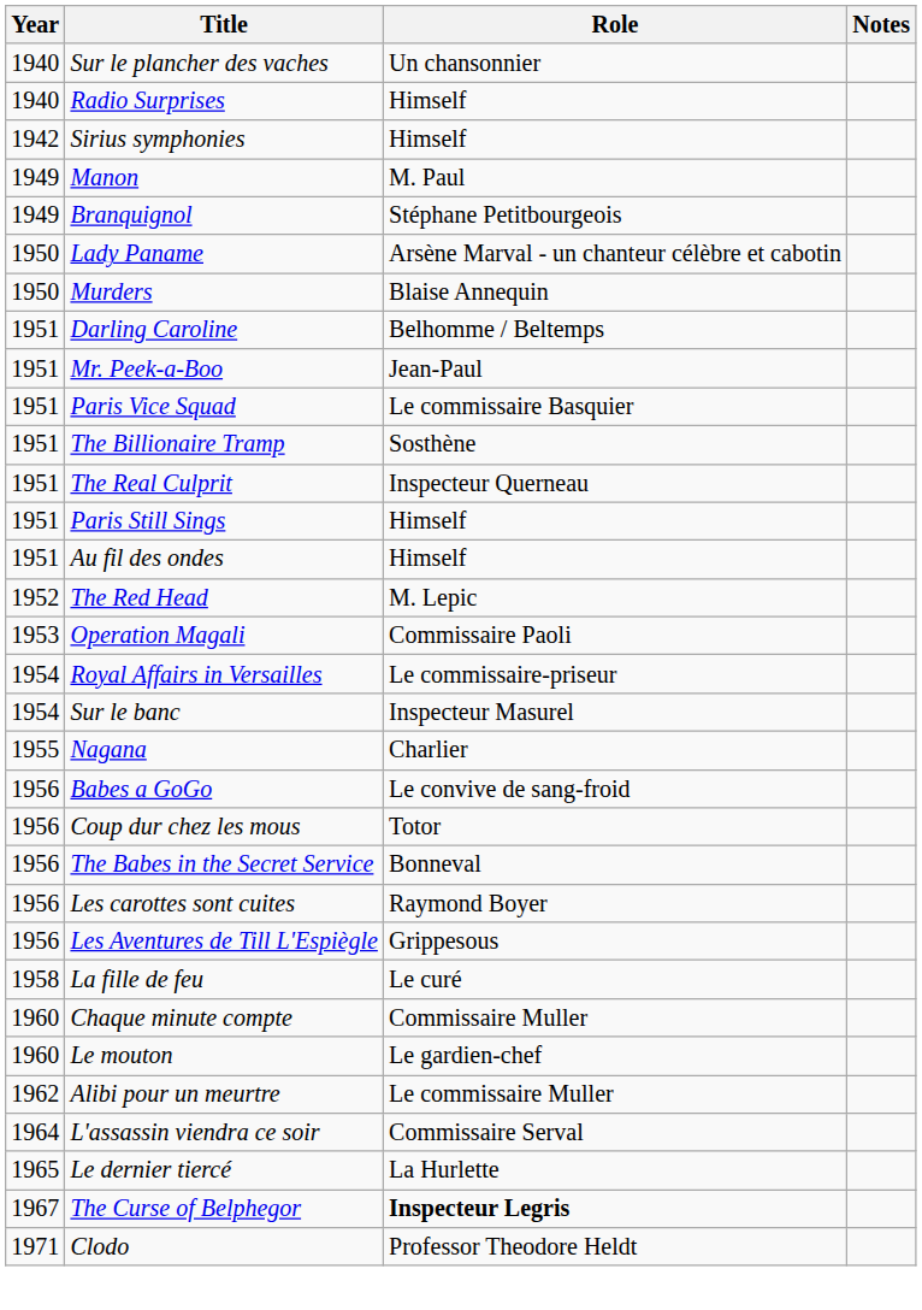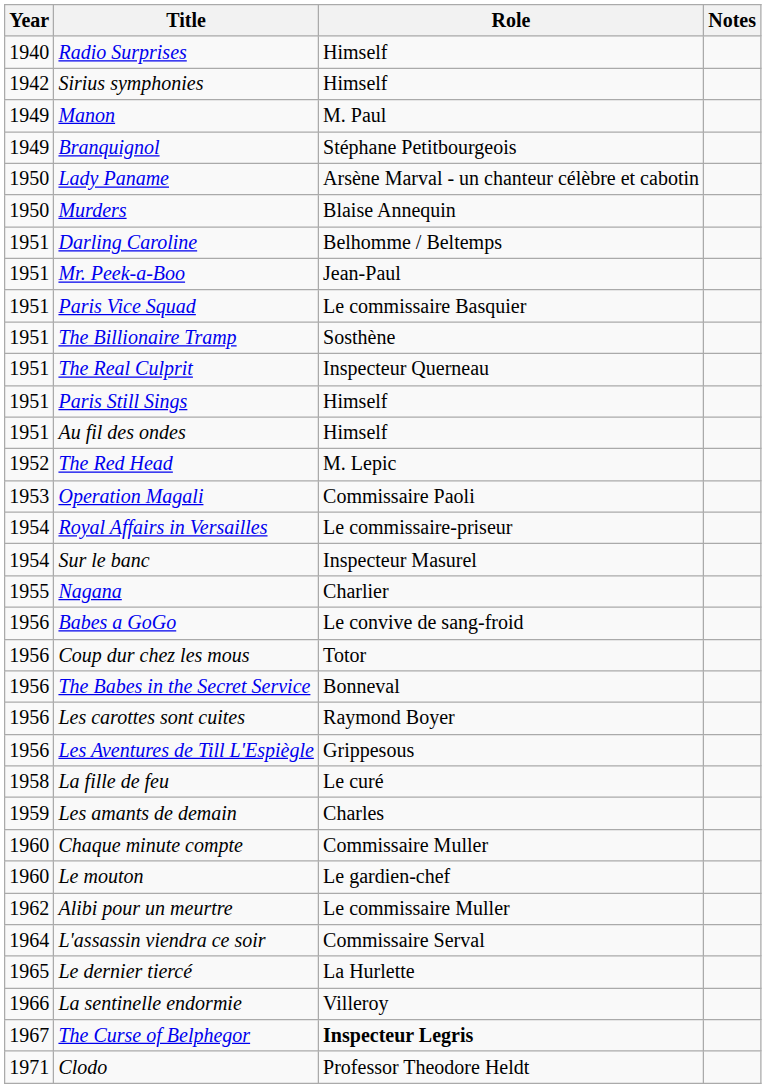- row: 1940 | Sur le plancher des vaches | Un chansonnier
+ row: 1959 | Les amants de demain | Charles
+ row: 1966 | La sentinelle endormie | Villeroy
